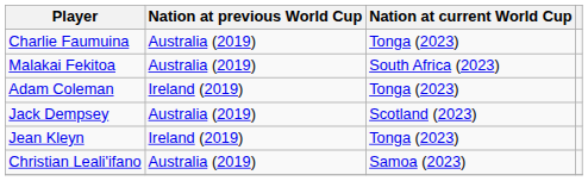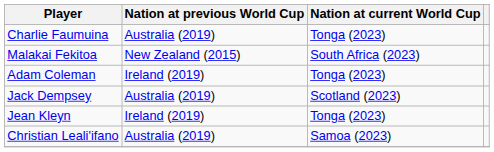Malakai Fekitoa | Nation at previous World Cup: Australia (2019) -> New Zealand (2015)
